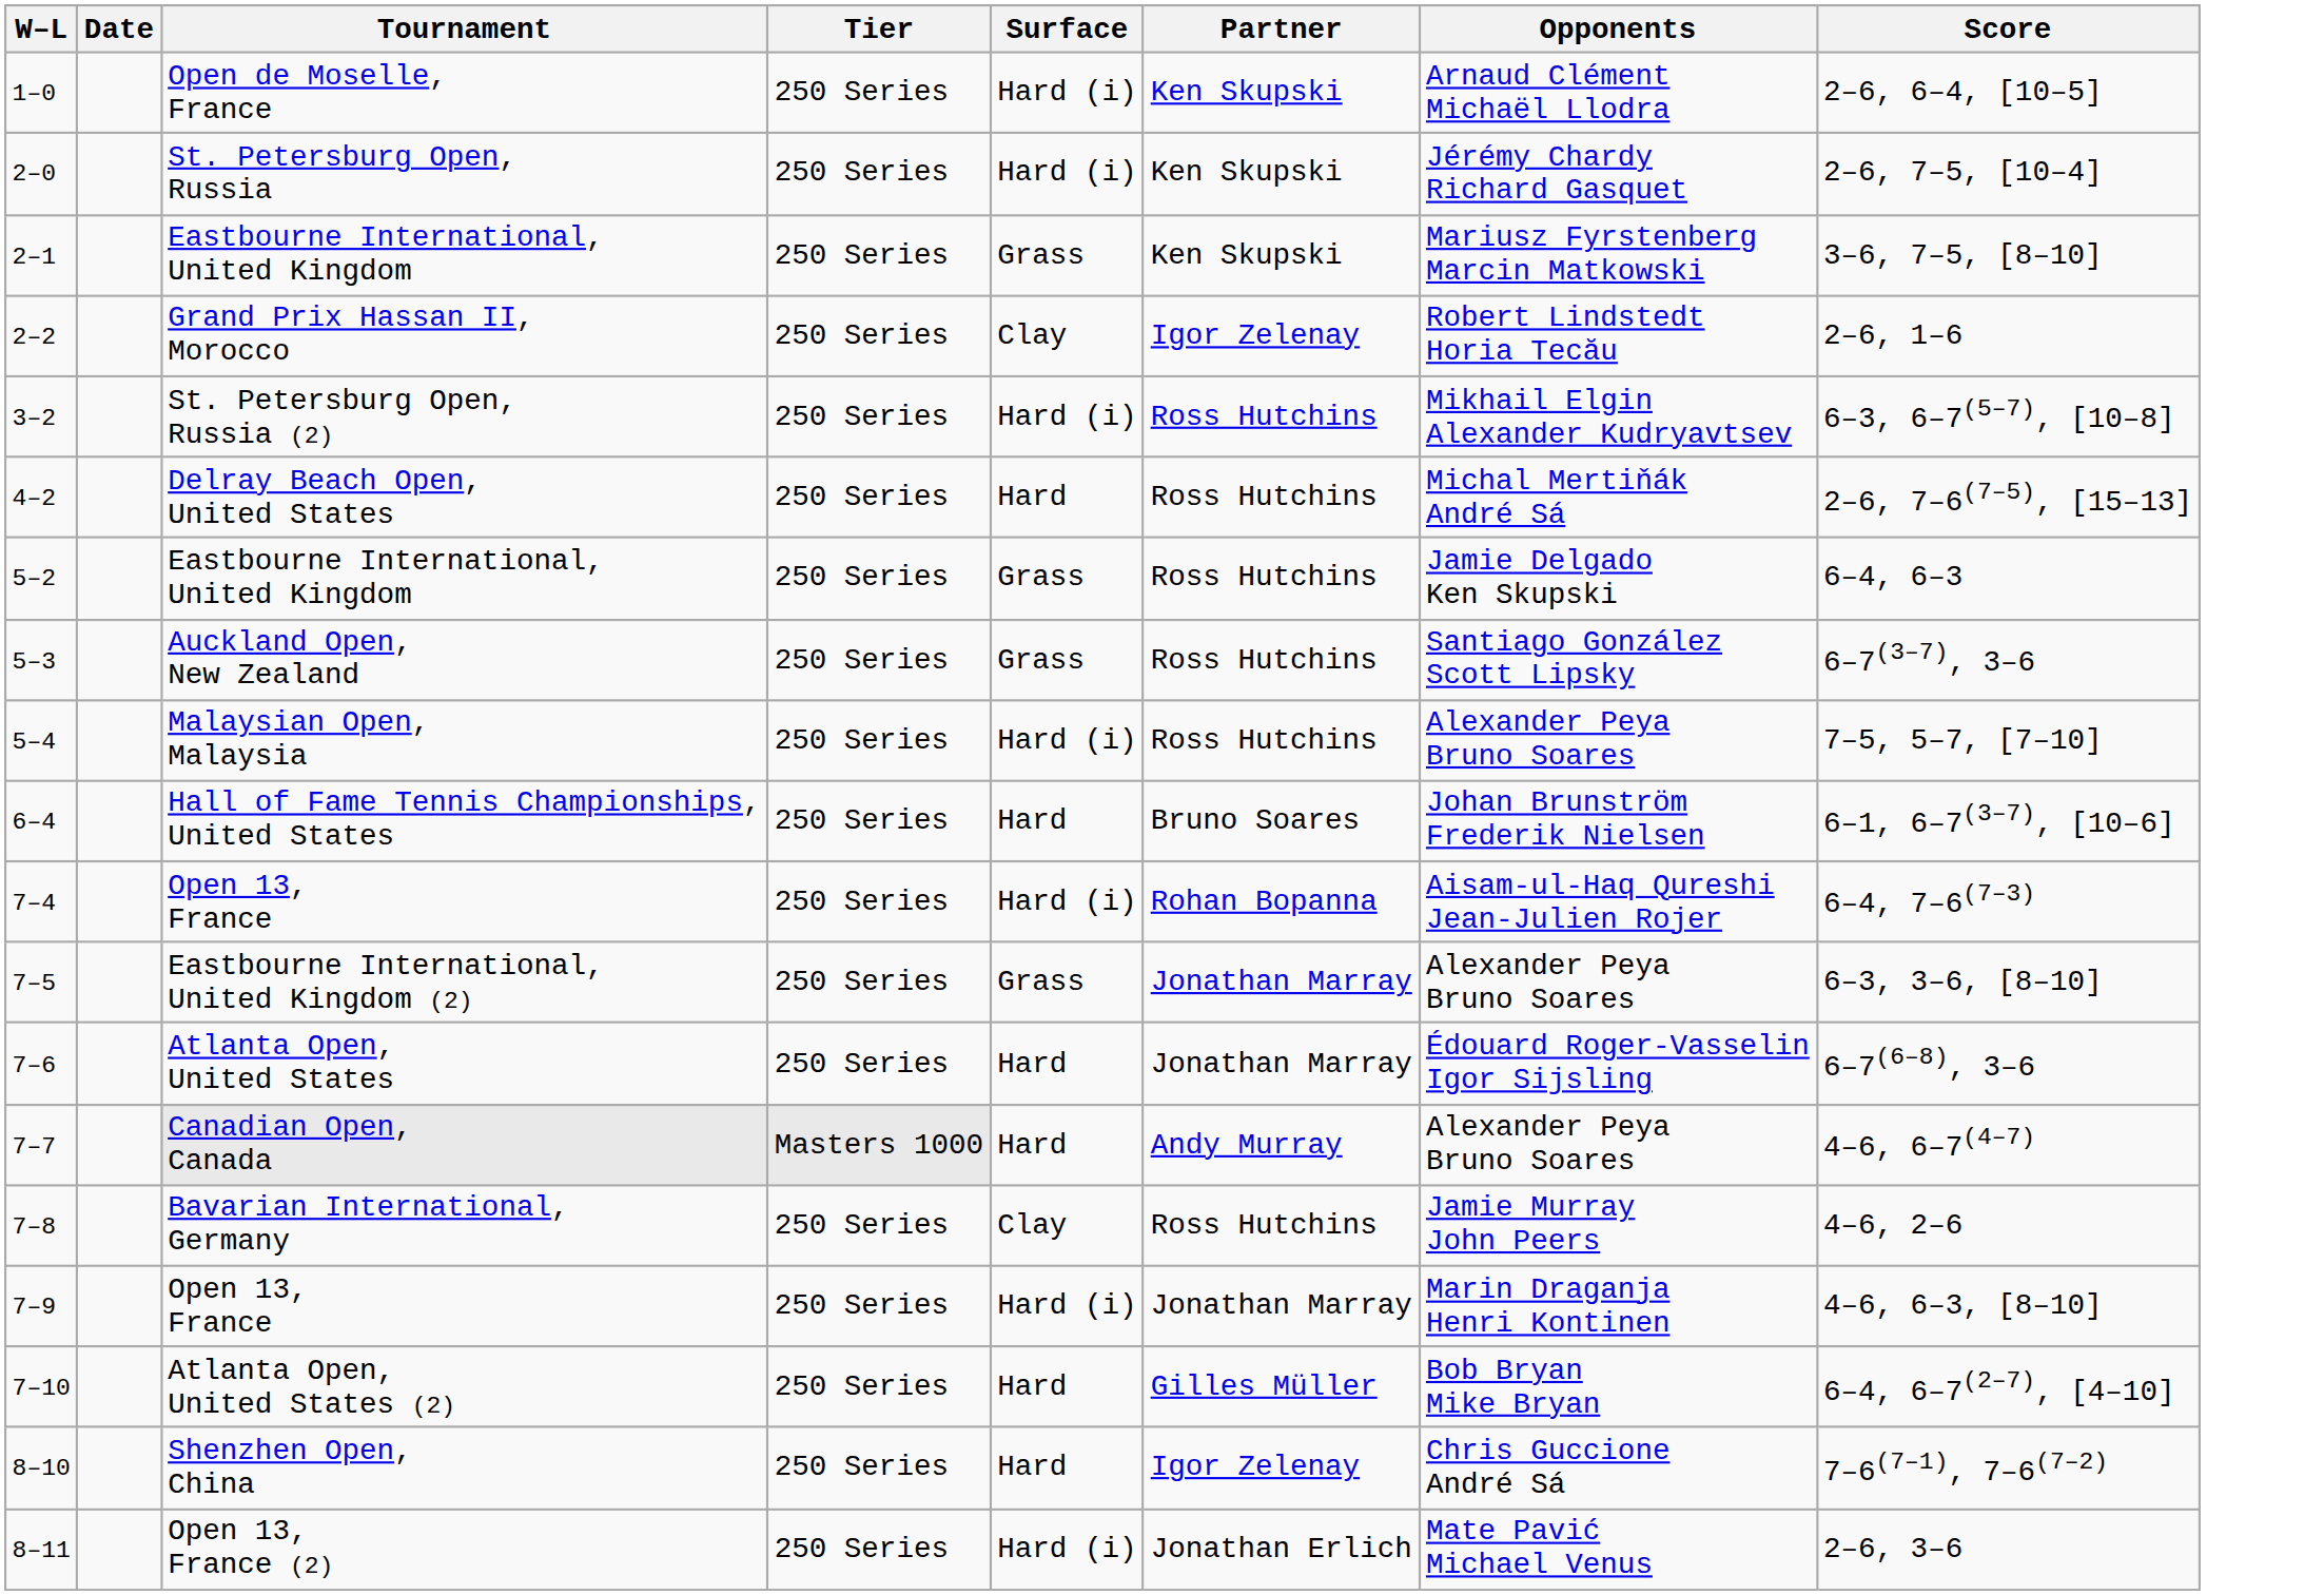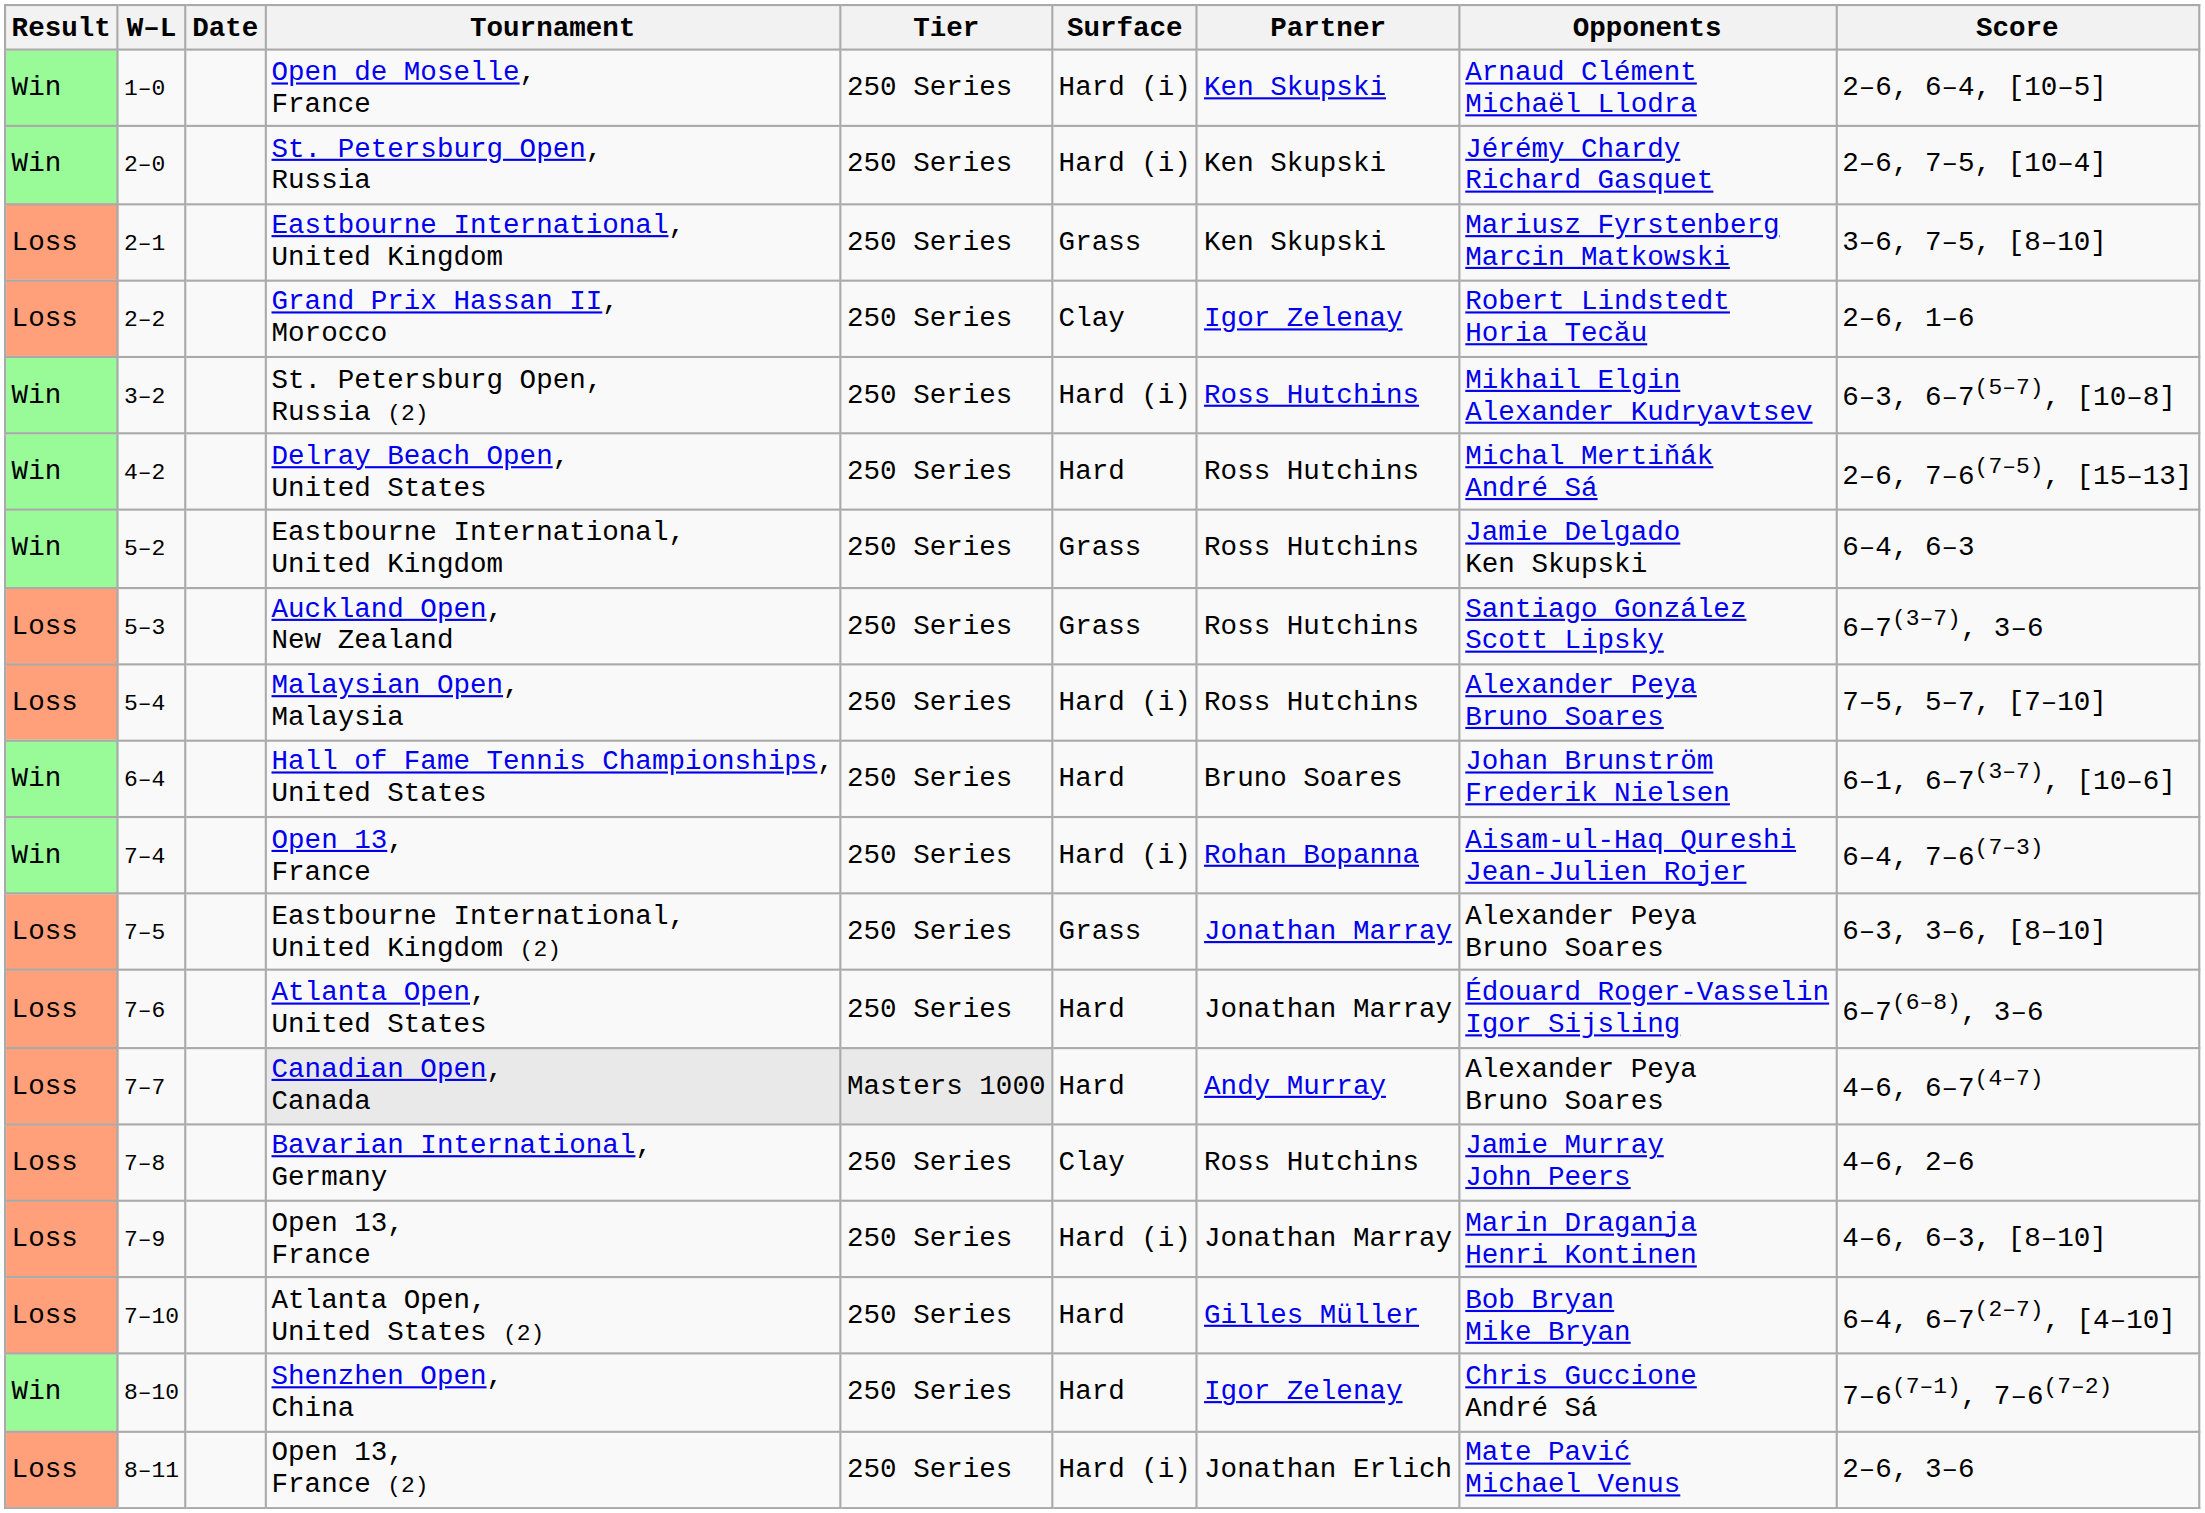+ column: Result | Win | Win | Loss | Loss | Win | Win | Win | Loss | Loss | Win | Win | Loss | Loss | Loss | Loss | Loss | Loss | Win | Loss
